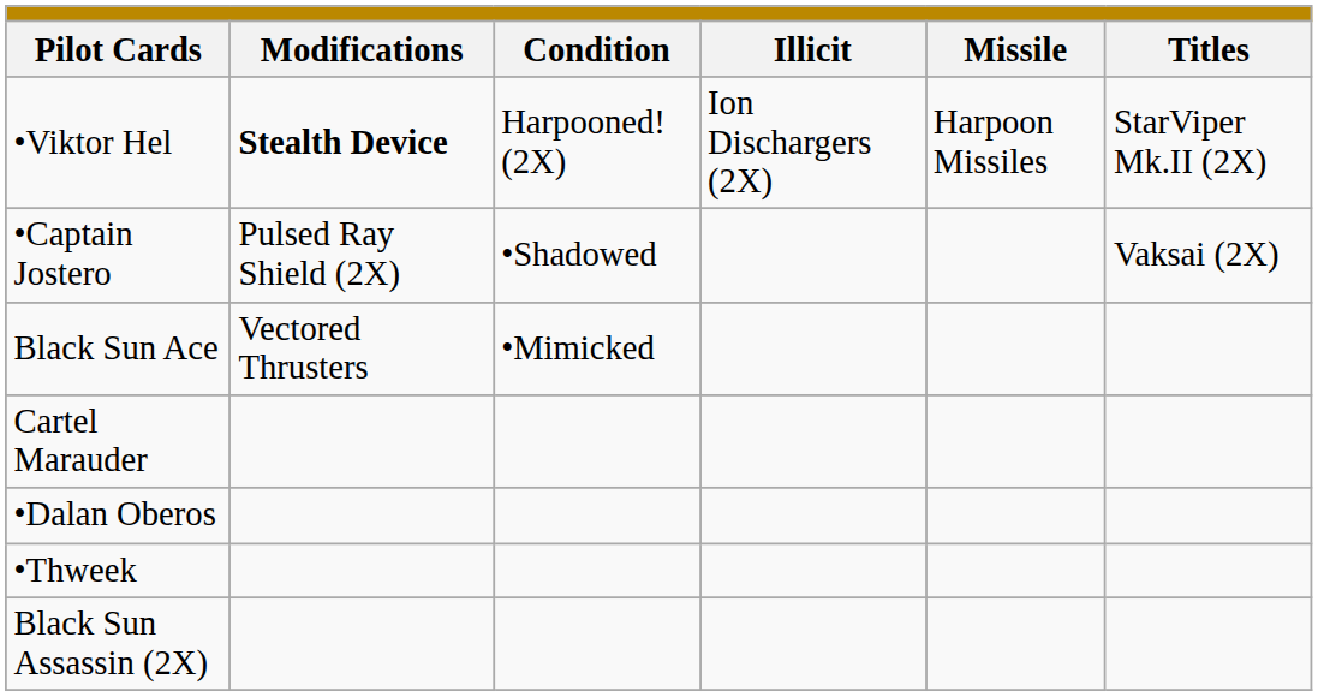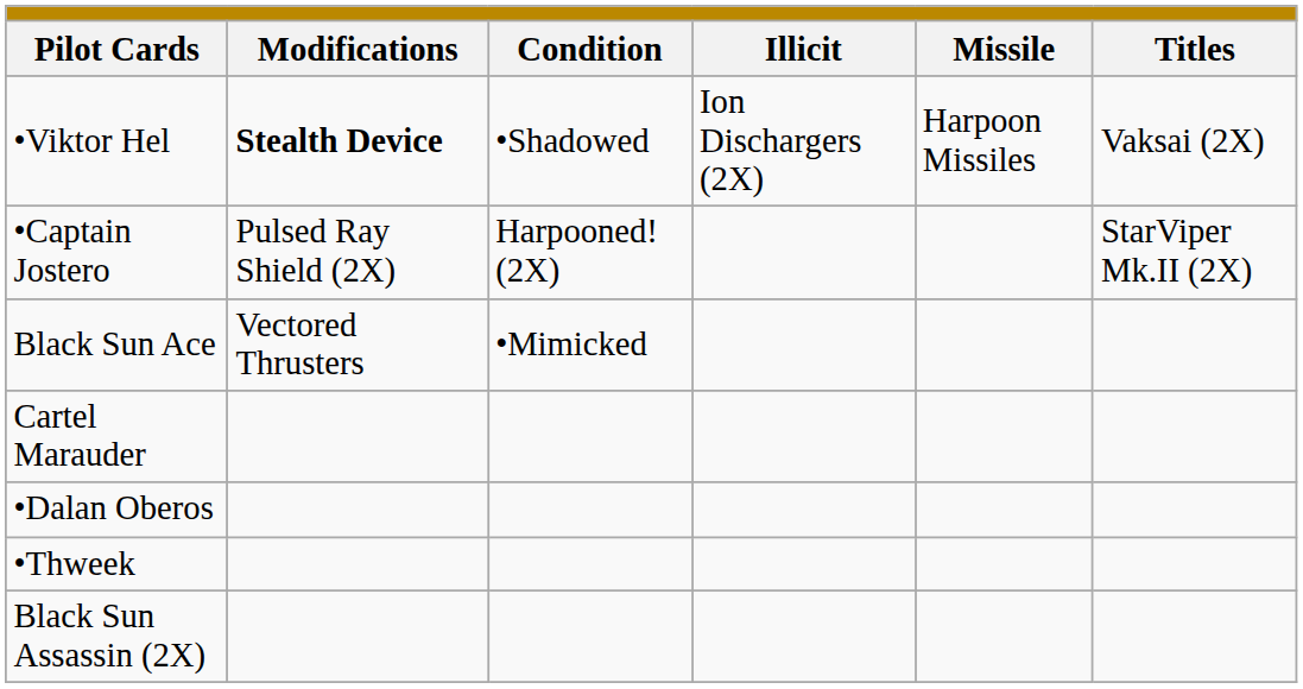•Viktor Hel | column 3: Harpooned! (2X) -> •Shadowed
•Viktor Hel | column 6: StarViper Mk.II (2X) -> Vaksai (2X)
•Captain Jostero | column 3: •Shadowed -> Harpooned! (2X)
•Captain Jostero | column 6: Vaksai (2X) -> StarViper Mk.II (2X)
